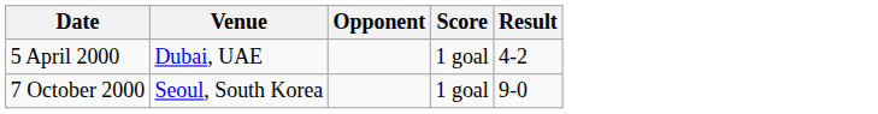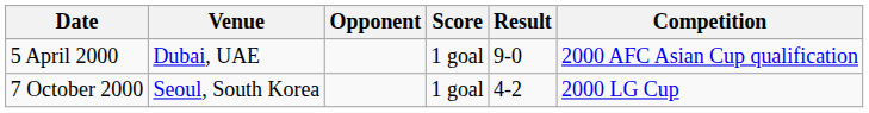+ column: Competition | 2000 AFC Asian Cup qualification | 2000 LG Cup
5 April 2000 | Result: 4-2 -> 9-0
7 October 2000 | Result: 9-0 -> 4-2
